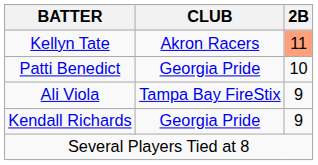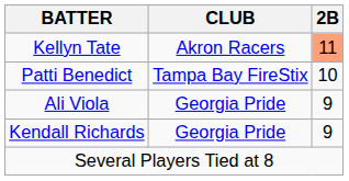Patti Benedict | CLUB: Georgia Pride -> Tampa Bay FireStix
Ali Viola | CLUB: Tampa Bay FireStix -> Georgia Pride
